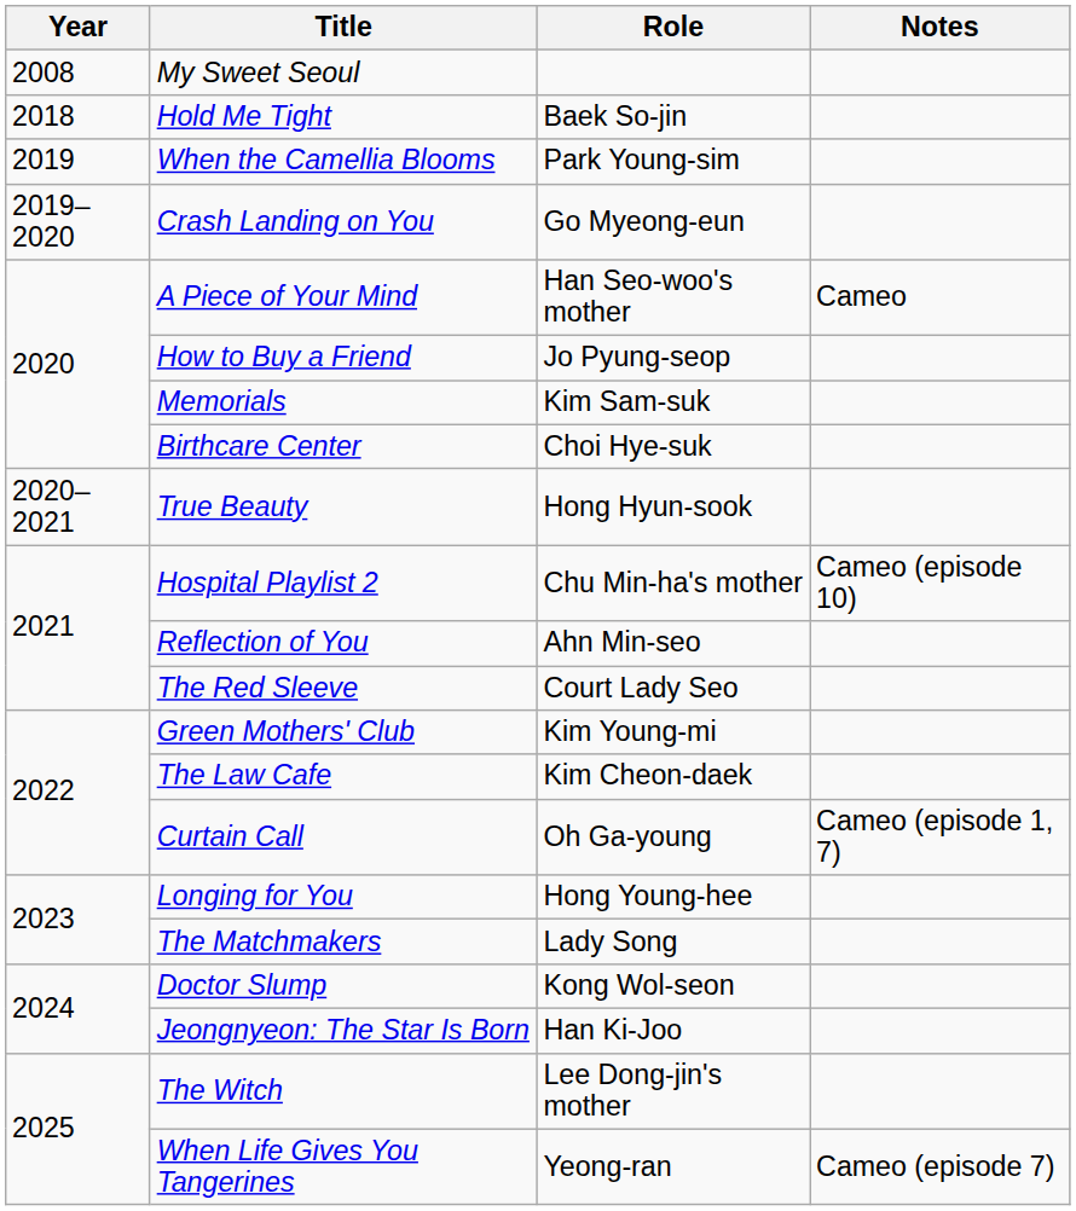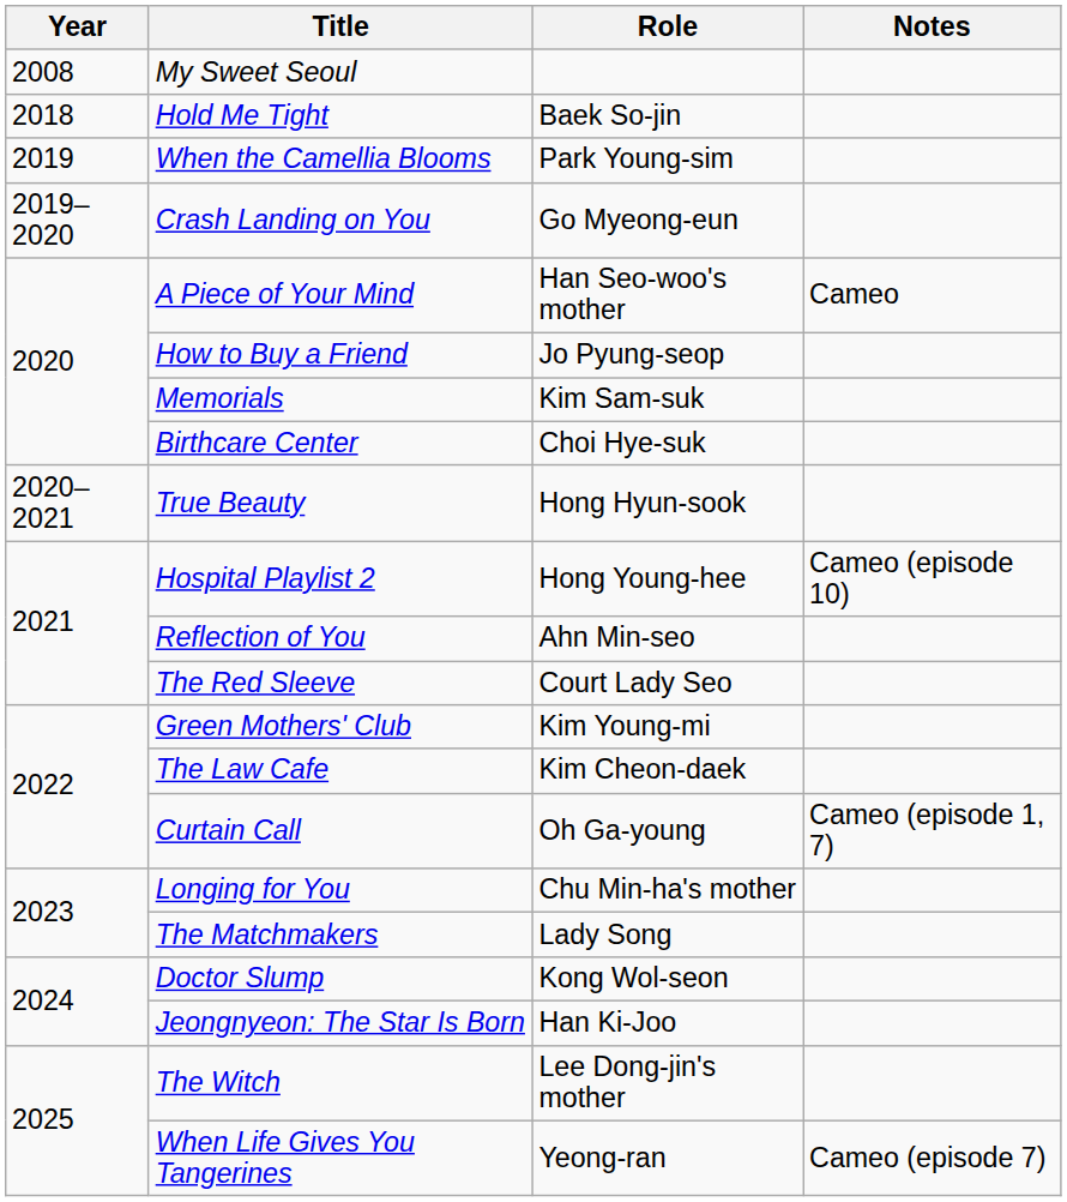Hospital Playlist 2 | Role: Chu Min-ha's mother -> Hong Young-hee
Longing for You | Role: Hong Young-hee -> Chu Min-ha's mother
